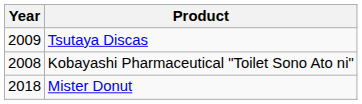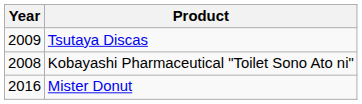Mister Donut | Year: 2018 -> 2016
